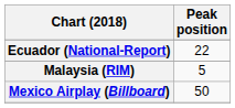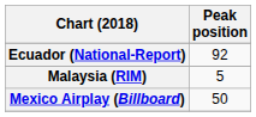Ecuador (National-Report) | Peak position: 22 -> 92
